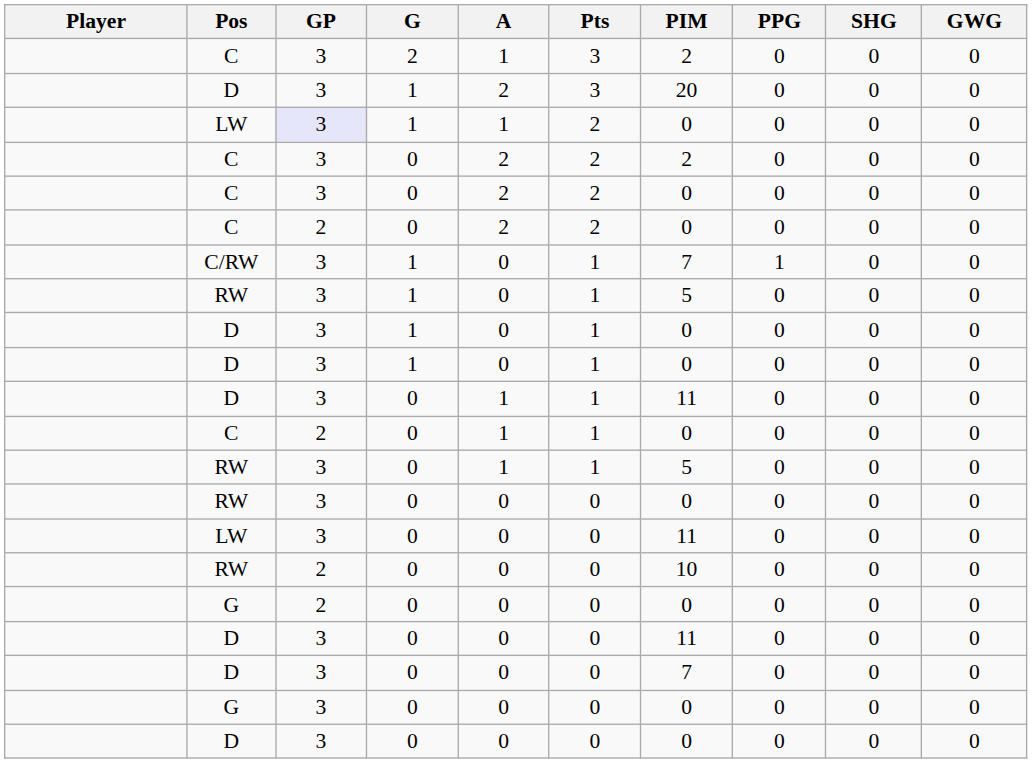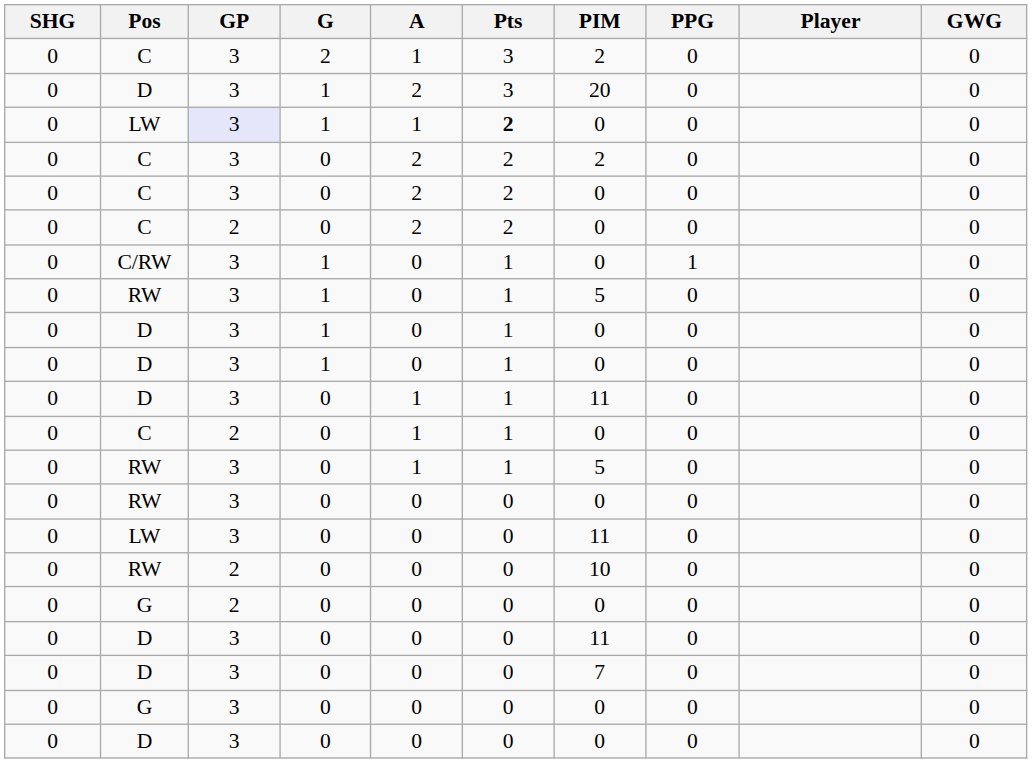columns swapped: Player <-> SHG
LW / 1 | Pts: normal -> bold
C/RW | PIM: 7 -> 0
